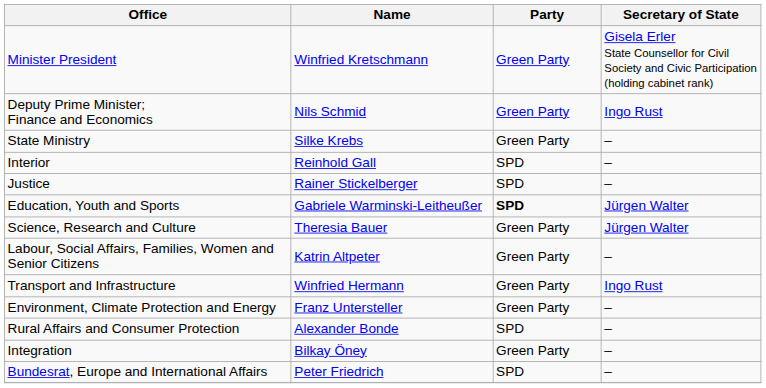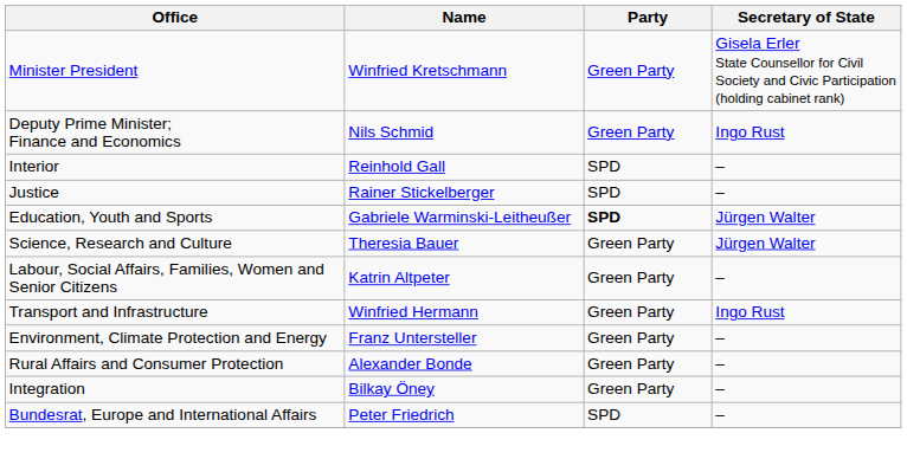- row: State Ministry | Silke Krebs | Green Party | –
Rural Affairs and Consumer Protection | Party: SPD -> Green Party
